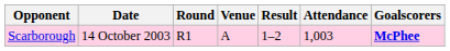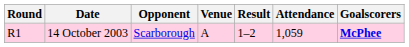columns swapped: Round <-> Opponent
14 October 2003 | Attendance: 1,003 -> 1,059
